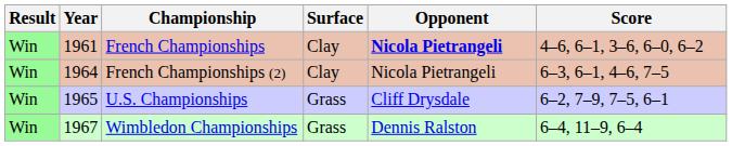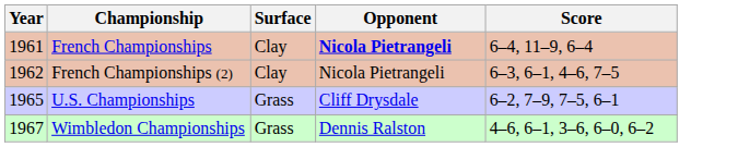- column: Result | Win | Win | Win | Win
French Championships | Score: 4–6, 6–1, 3–6, 6–0, 6–2 -> 6–4, 11–9, 6–4
French Championships (2) | Year: 1964 -> 1962
Wimbledon Championships | Score: 6–4, 11–9, 6–4 -> 4–6, 6–1, 3–6, 6–0, 6–2
